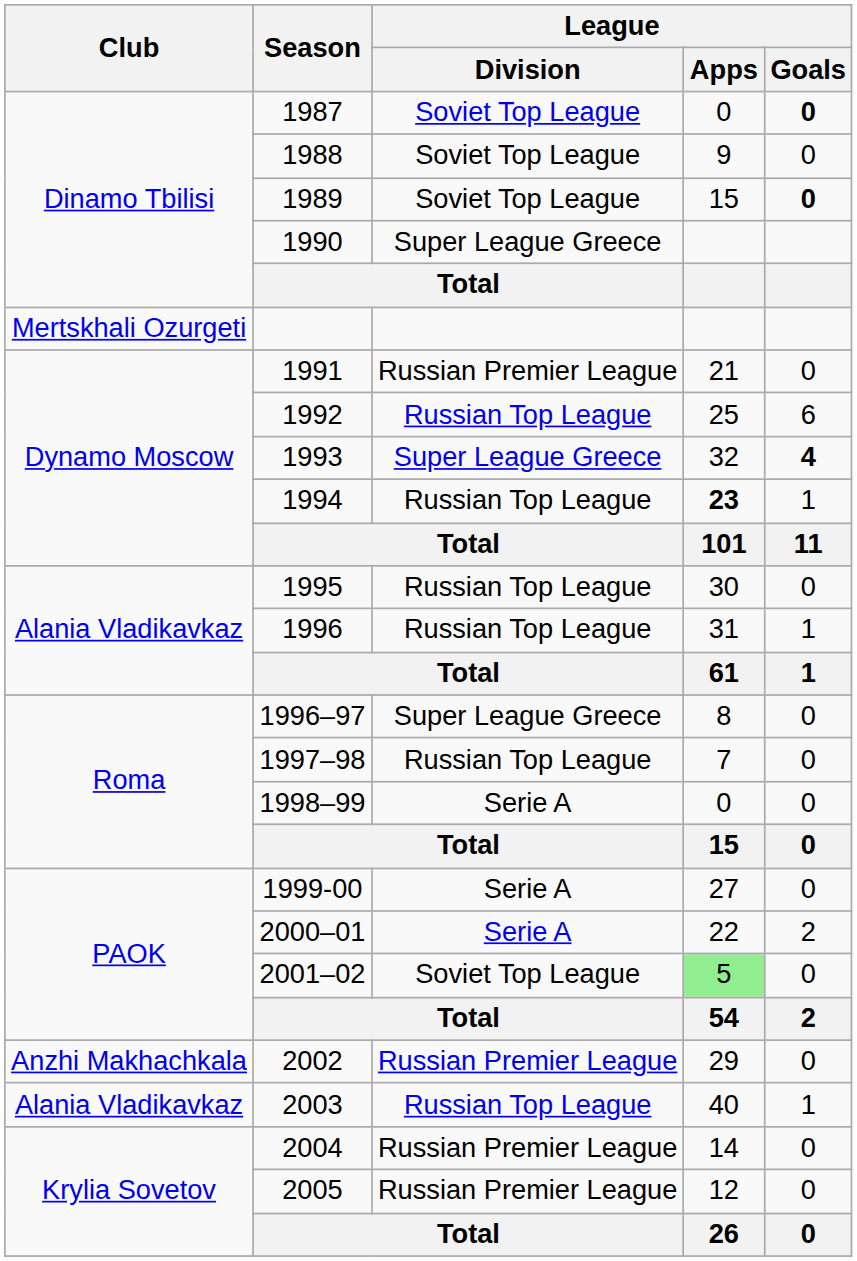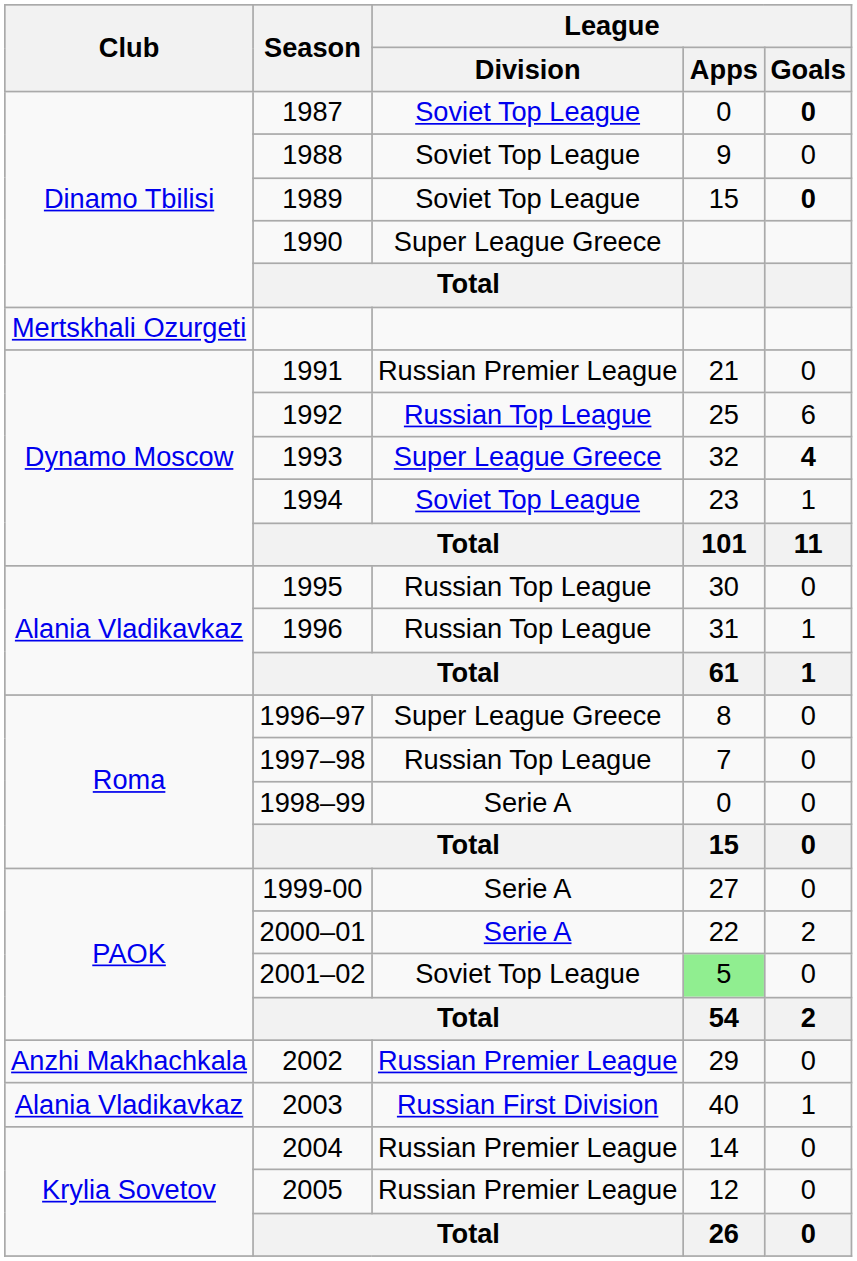1994 | League / Division: Russian Top League -> Soviet Top League
1994 | League / Apps: bold -> normal
2003 | League / Division: Russian Top League -> Russian First Division
